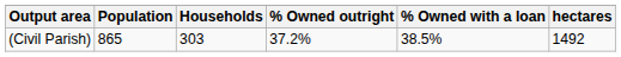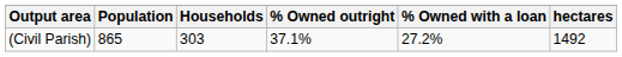(Civil Parish) | % Owned outright: 37.2% -> 37.1%
(Civil Parish) | % Owned with a loan: 38.5% -> 27.2%
